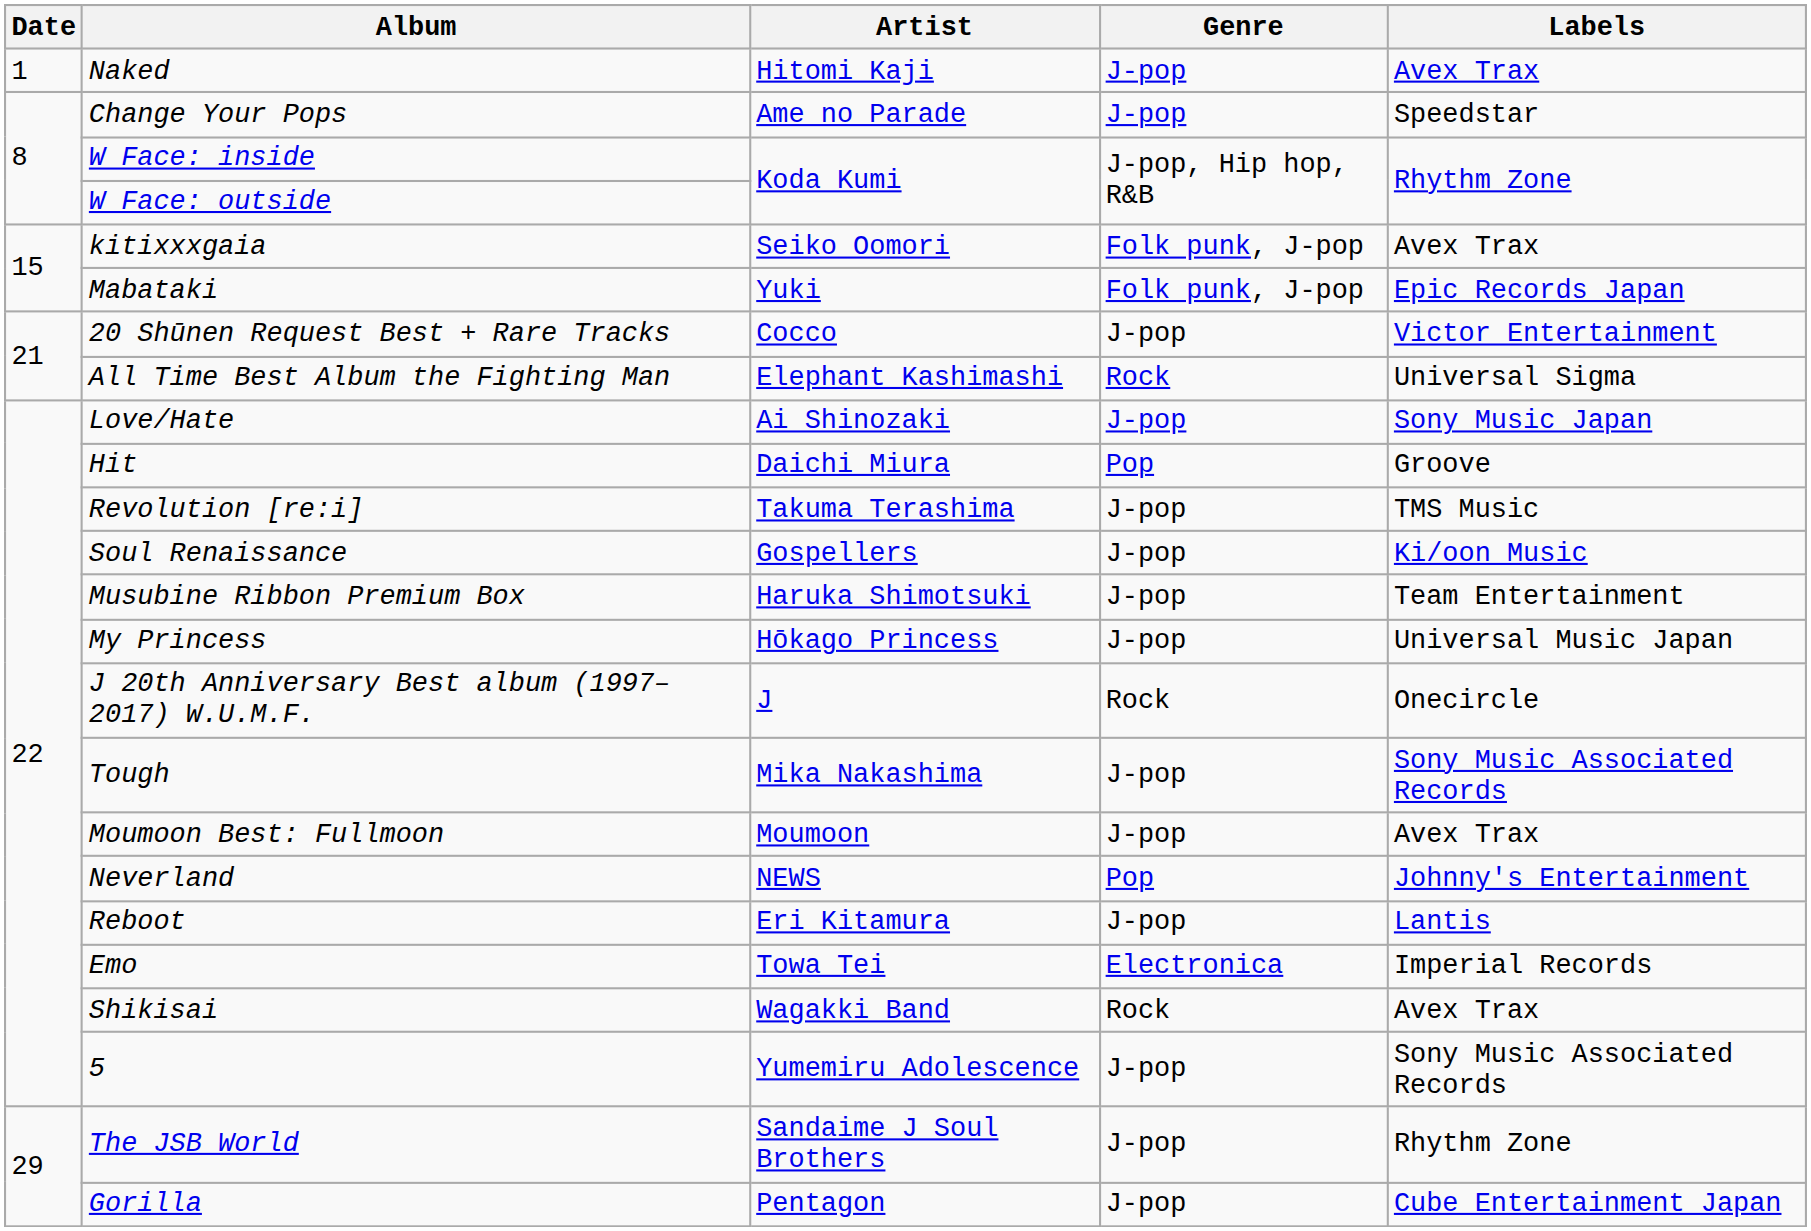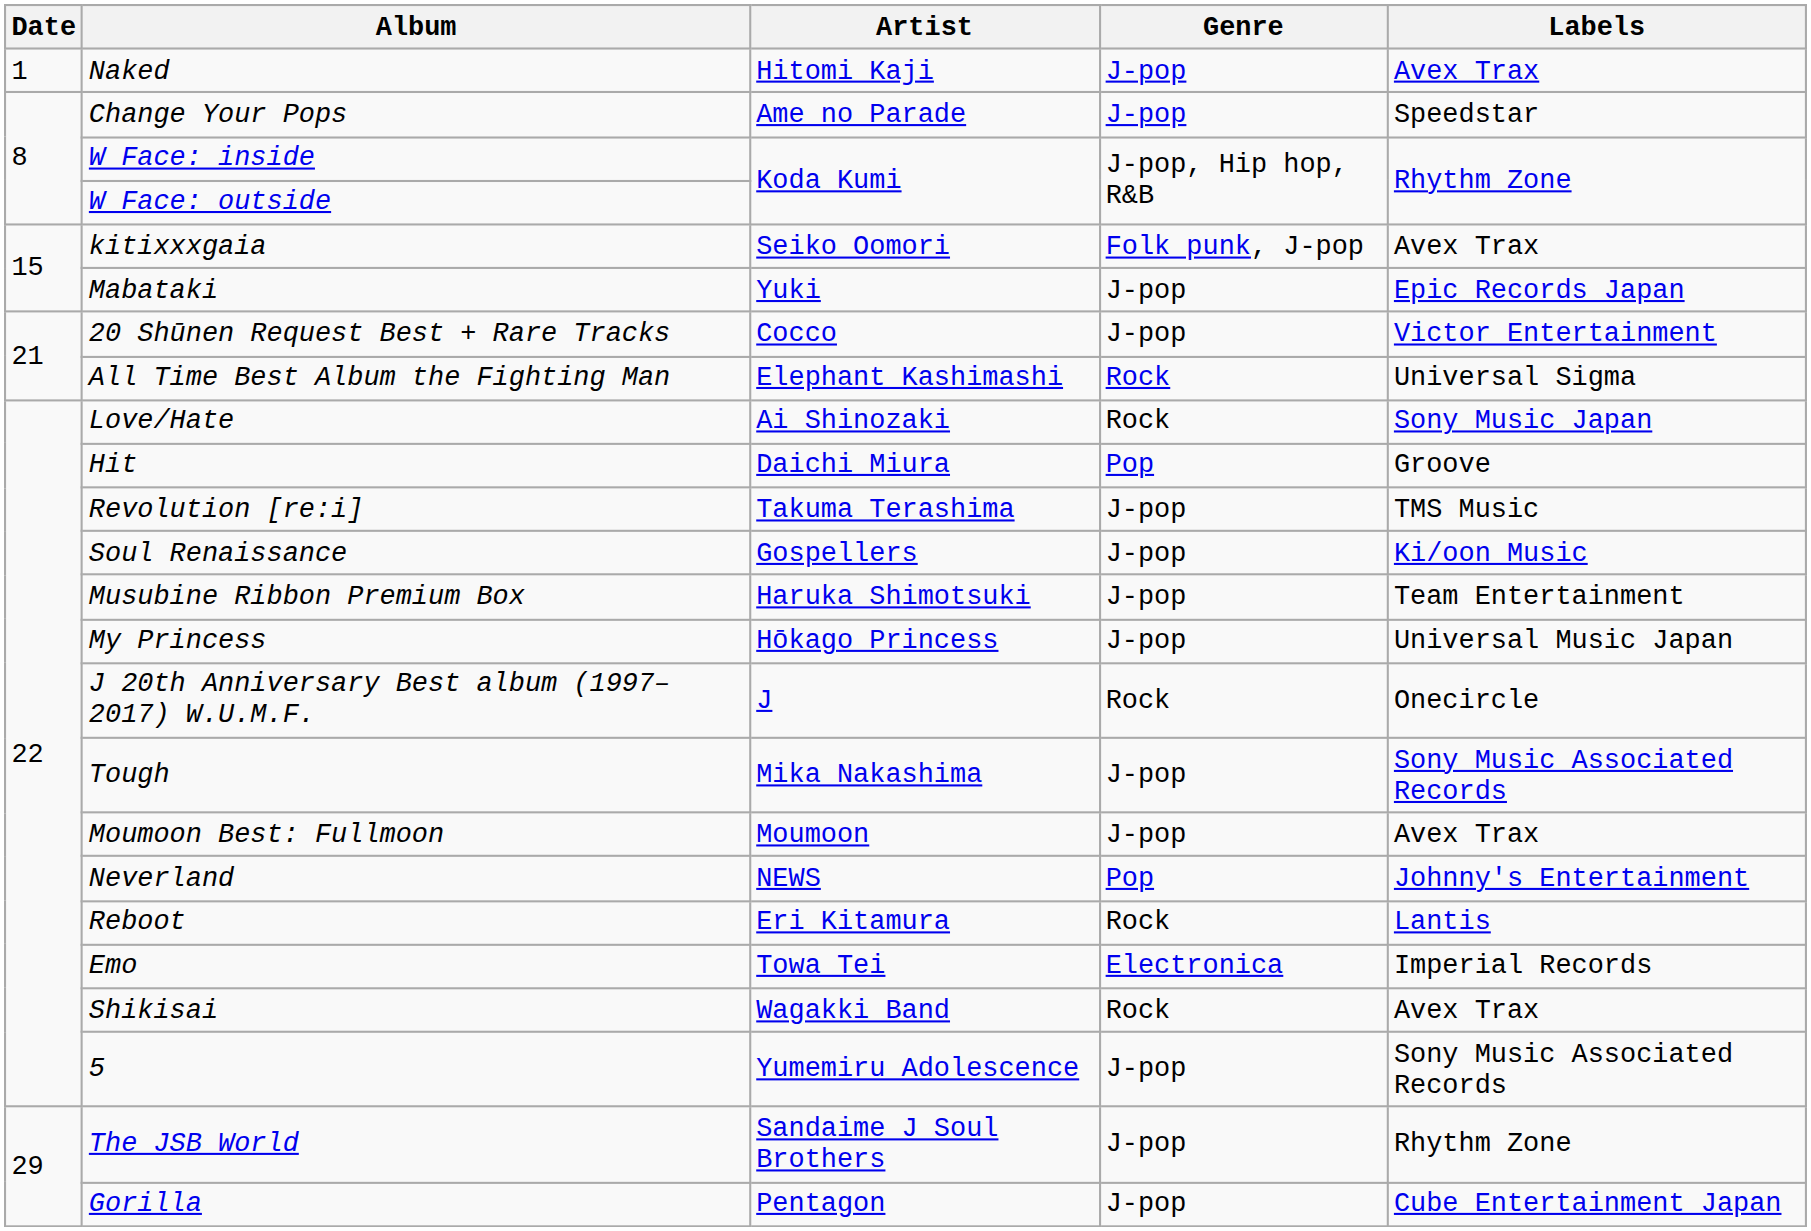Mabataki | Genre: Folk punk, J-pop -> J-pop
Love/Hate | Genre: J-pop -> Rock
Reboot | Genre: J-pop -> Rock
